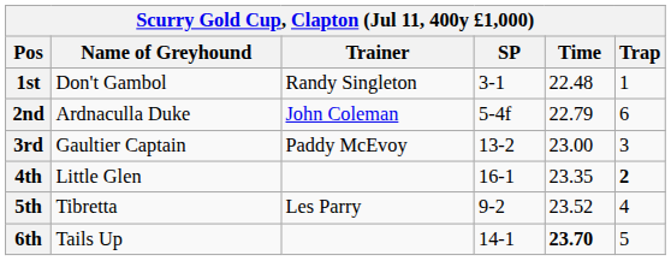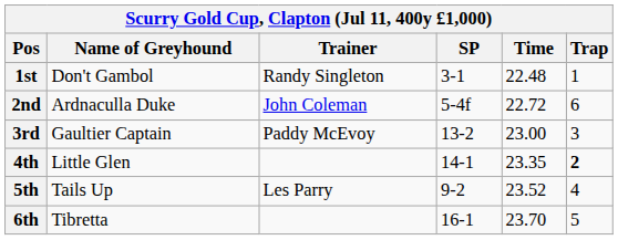2nd | Time: 22.79 -> 22.72
4th | SP: 16-1 -> 14-1
5th | Name of Greyhound: Tibretta -> Tails Up
6th | Name of Greyhound: Tails Up -> Tibretta
6th | SP: 14-1 -> 16-1
6th | Time: bold -> normal
